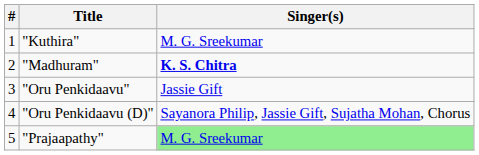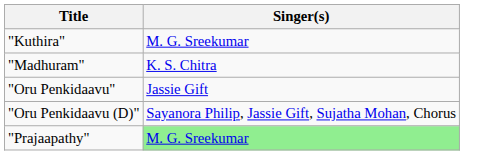- column: # | 1 | 2 | 3 | 4 | 5
"Madhuram" | Singer(s): bold -> normal
